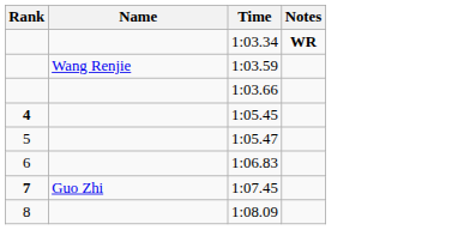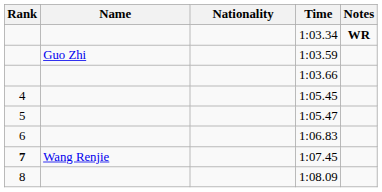+ column: Nationality
1:03.59 | Name: Wang Renjie -> Guo Zhi
1:05.45 | Rank: bold -> normal
1:07.45 | Name: Guo Zhi -> Wang Renjie
